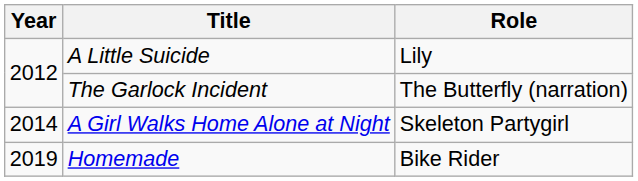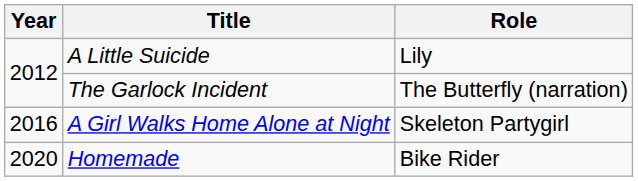A Girl Walks Home Alone at Night | Year: 2014 -> 2016
Homemade | Year: 2019 -> 2020
